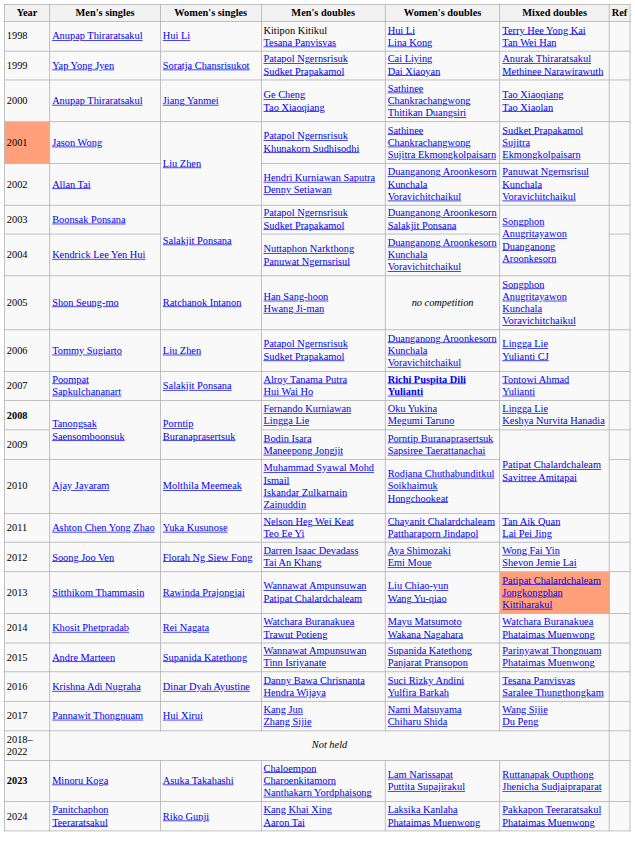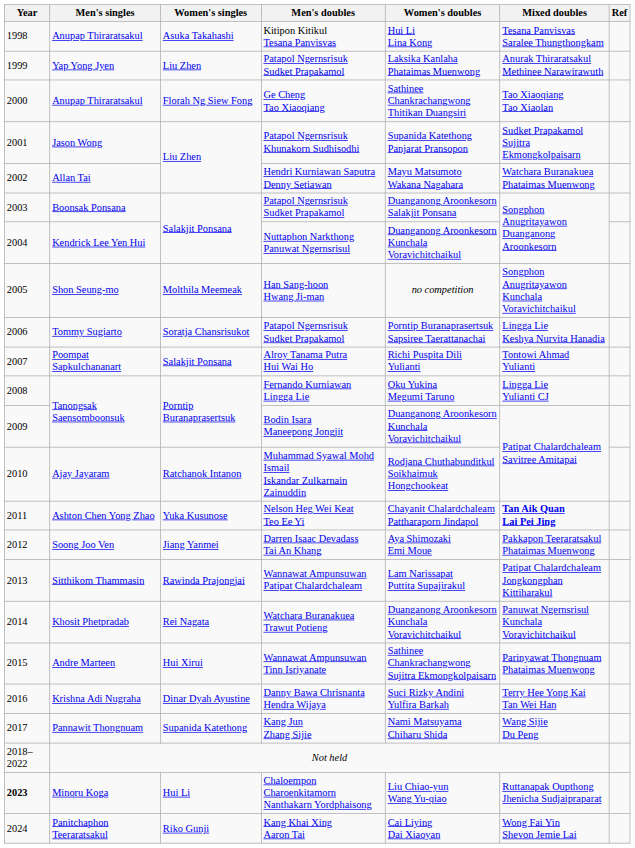Anupap Thiraratsakul / Kitipon Kitikul Tesana Panvisvas | Women's singles: Hui Li -> Asuka Takahashi
Anupap Thiraratsakul / Kitipon Kitikul Tesana Panvisvas | Mixed doubles: Terry Hee Yong Kai Tan Wei Han -> Tesana Panvisvas Saralee Thungthongkam
Yap Yong Jyen | Women's singles: Soratja Chansrisukot -> Liu Zhen
Yap Yong Jyen | Women's doubles: Cai Liying Dai Xiaoyan -> Laksika Kanlaha Phataimas Muenwong
Anupap Thiraratsakul / Ge Cheng Tao Xiaoqiang | Women's singles: Jiang Yanmei -> Florah Ng Siew Fong
Jason Wong | Year: lightsalmon background -> no background
Jason Wong | Women's doubles: Sathinee Chankrachangwong Sujitra Ekmongkolpaisarn -> Supanida Katethong Panjarat Pransopon
Allan Tai | Women's doubles: Duanganong Aroonkesorn Kunchala Voravichitchaikul -> Mayu Matsumoto Wakana Nagahara
Allan Tai | Mixed doubles: Panuwat Ngernsrisul Kunchala Voravichitchaikul -> Watchara Buranakuea Phataimas Muenwong
Shon Seung-mo | Women's singles: Ratchanok Intanon -> Molthila Meemeak
Tommy Sugiarto | Women's singles: Liu Zhen -> Soratja Chansrisukot
Tommy Sugiarto | Women's doubles: Duanganong Aroonkesorn Kunchala Voravichitchaikul -> Porntip Buranaprasertsuk Sapsiree Taerattanachai
Tommy Sugiarto | Mixed doubles: Lingga Lie Yulianti CJ -> Lingga Lie Keshya Nurvita Hanadia
Poompat Sapkulchananart | Women's doubles: bold -> normal
Tanongsak Saensomboonsuk / Fernando Kurniawan Lingga Lie | Year: bold -> normal
Tanongsak Saensomboonsuk / Fernando Kurniawan Lingga Lie | Mixed doubles: Lingga Lie Keshya Nurvita Hanadia -> Lingga Lie Yulianti CJ
Tanongsak Saensomboonsuk / Bodin Isara Maneepong Jongjit | Women's doubles: Porntip Buranaprasertsuk Sapsiree Taerattanachai -> Duanganong Aroonkesorn Kunchala Voravichitchaikul
Ajay Jayaram | Women's singles: Molthila Meemeak -> Ratchanok Intanon
Ashton Chen Yong Zhao | Mixed doubles: normal -> bold
Soong Joo Ven | Women's singles: Florah Ng Siew Fong -> Jiang Yanmei
Soong Joo Ven | Mixed doubles: Wong Fai Yin Shevon Jemie Lai -> Pakkapon Teeraratsakul Phataimas Muenwong
Sitthikom Thammasin | Women's doubles: Liu Chiao-yun Wang Yu-qiao -> Lam Narissapat Puttita Supajirakul
Sitthikom Thammasin | Mixed doubles: lightsalmon background -> no background
Khosit Phetpradab | Women's doubles: Mayu Matsumoto Wakana Nagahara -> Duanganong Aroonkesorn Kunchala Voravichitchaikul
Khosit Phetpradab | Mixed doubles: Watchara Buranakuea Phataimas Muenwong -> Panuwat Ngernsrisul Kunchala Voravichitchaikul
Andre Marteen | Women's singles: Supanida Katethong -> Hui Xirui
Andre Marteen | Women's doubles: Supanida Katethong Panjarat Pransopon -> Sathinee Chankrachangwong Sujitra Ekmongkolpaisarn
Krishna Adi Nugraha | Mixed doubles: Tesana Panvisvas Saralee Thungthongkam -> Terry Hee Yong Kai Tan Wei Han
Pannawit Thongnuam | Women's singles: Hui Xirui -> Supanida Katethong
Minoru Koga | Women's singles: Asuka Takahashi -> Hui Li
Minoru Koga | Women's doubles: Lam Narissapat Puttita Supajirakul -> Liu Chiao-yun Wang Yu-qiao
Panitchaphon Teeraratsakul | Women's doubles: Laksika Kanlaha Phataimas Muenwong -> Cai Liying Dai Xiaoyan
Panitchaphon Teeraratsakul | Mixed doubles: Pakkapon Teeraratsakul Phataimas Muenwong -> Wong Fai Yin Shevon Jemie Lai
